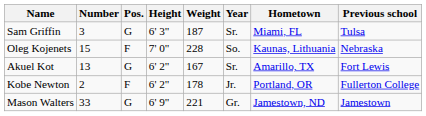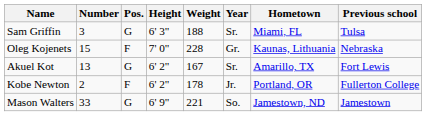Sam Griffin | Weight: 187 -> 188
Oleg Kojenets | Year: So. -> Gr.
Mason Walters | Year: Gr. -> So.
